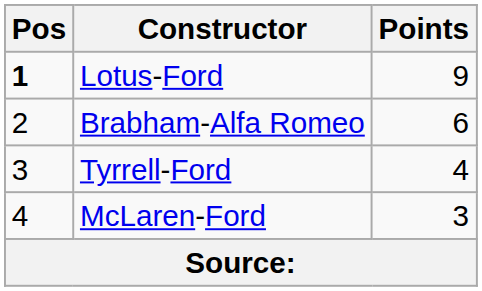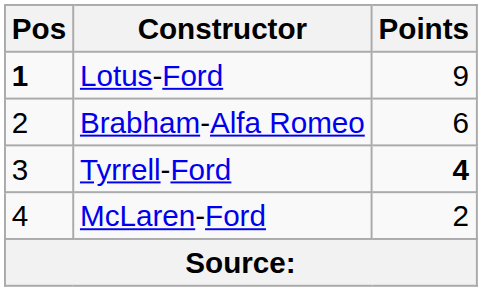Tyrrell-Ford | Points: normal -> bold
McLaren-Ford | Points: 3 -> 2
